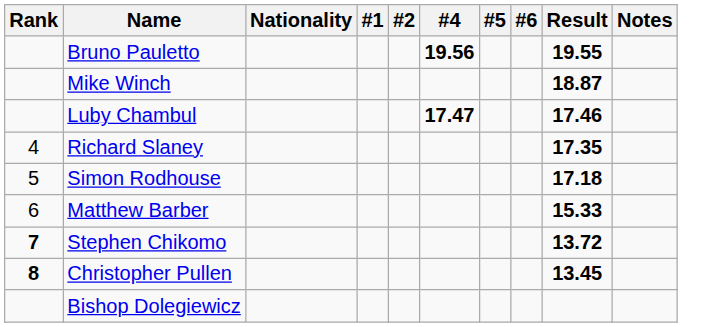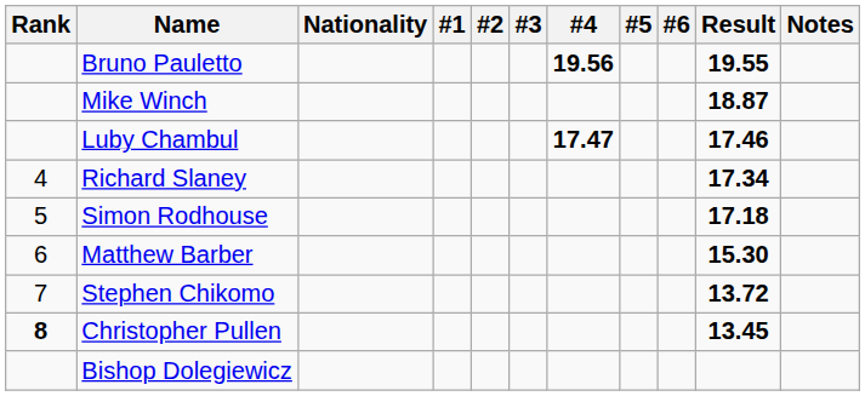+ column: #3
Richard Slaney | Result: 17.35 -> 17.34
Matthew Barber | Result: 15.33 -> 15.30
Stephen Chikomo | Rank: bold -> normal
